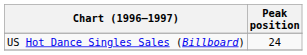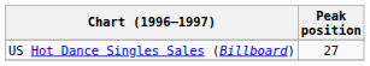US Hot Dance Singles Sales (Billboard) | Peak position: 24 -> 27
